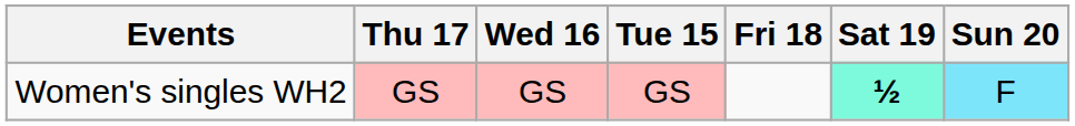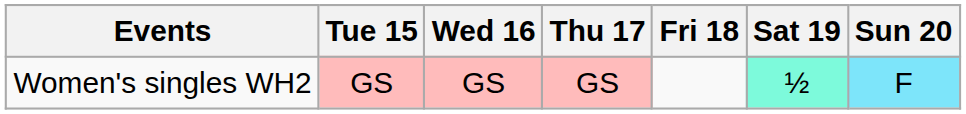columns swapped: Tue 15 <-> Thu 17
Women's singles WH2 | Sat 19: bold -> normal
